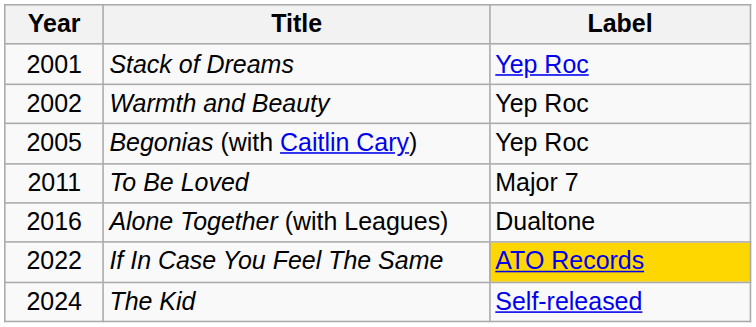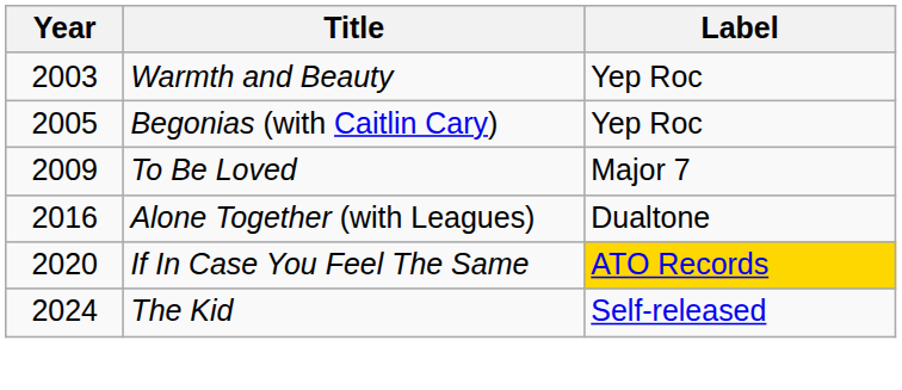- row: 2001 | Stack of Dreams | Yep Roc
Warmth and Beauty | Year: 2002 -> 2003
To Be Loved | Year: 2011 -> 2009
If In Case You Feel The Same | Year: 2022 -> 2020
